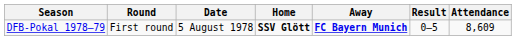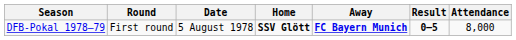DFB-Pokal 1978–79 | Result: normal -> bold
DFB-Pokal 1978–79 | Attendance: 8,609 -> 8,000
